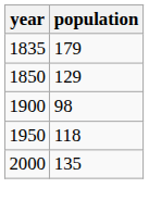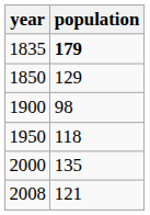1835 | population: normal -> bold
+ row: 2008 | 121
